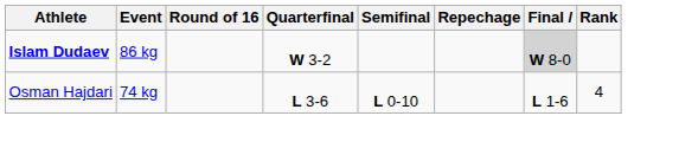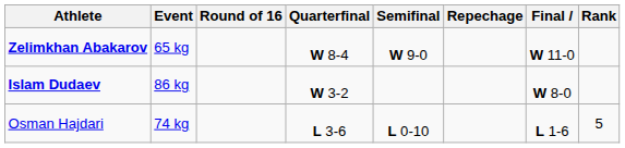+ row: Zelimkhan Abakarov | 65 kg | W 8-4 | W 9-0 | W 11-0
Islam Dudaev | Final: lightgrey background -> no background
Osman Hajdari | Rank: 4 -> 5
